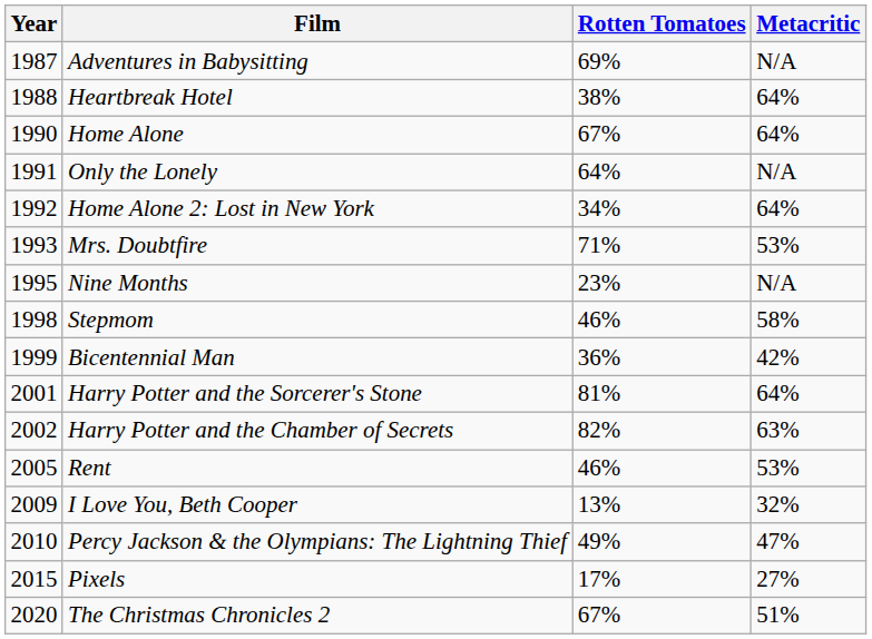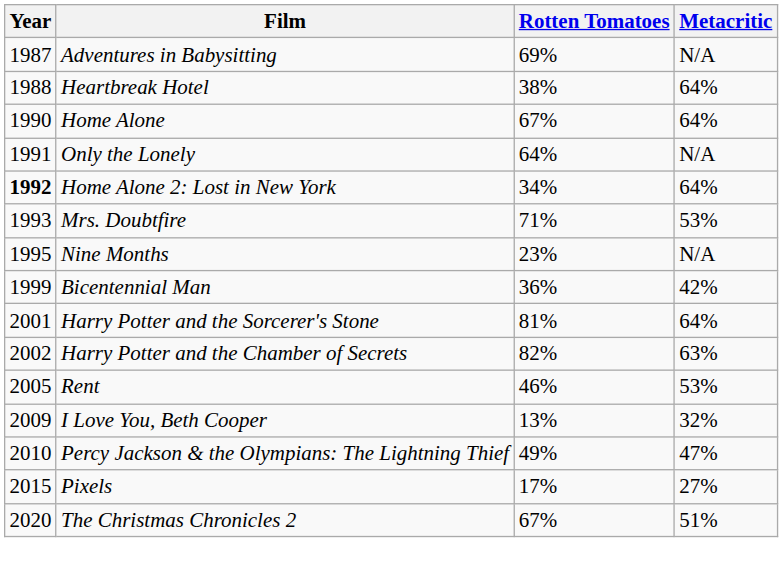Home Alone 2: Lost in New York | Year: normal -> bold
- row: 1998 | Stepmom | 46% | 58%
